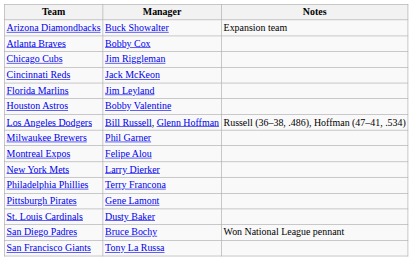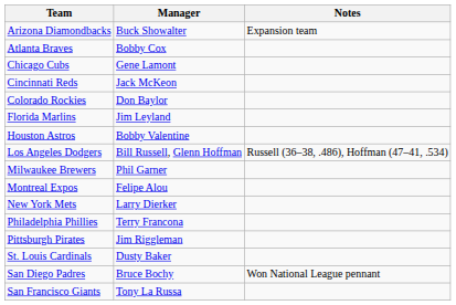Chicago Cubs | Manager: Jim Riggleman -> Gene Lamont
+ row: Colorado Rockies | Don Baylor
Pittsburgh Pirates | Manager: Gene Lamont -> Jim Riggleman
